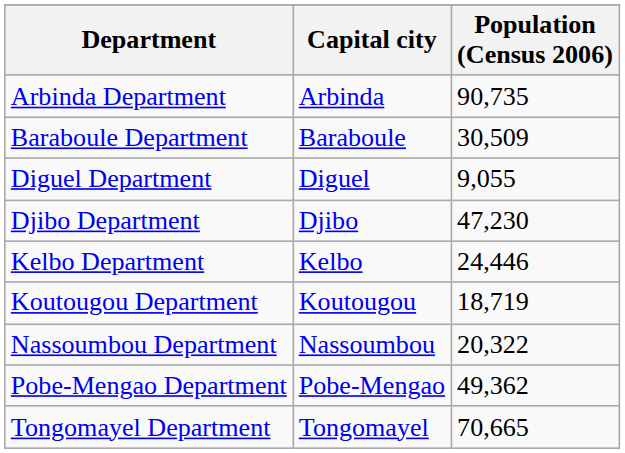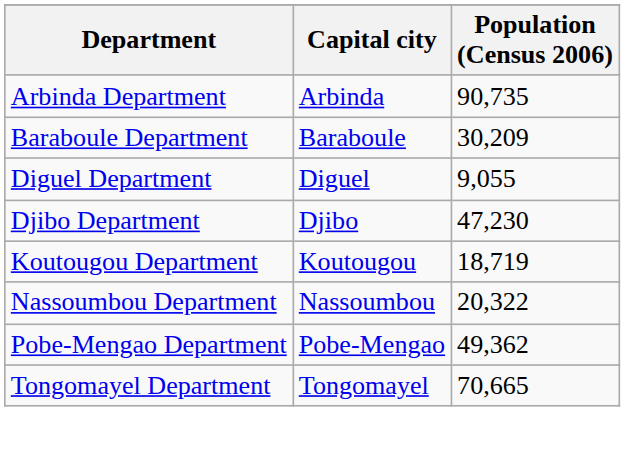Baraboule Department | Population (Census 2006): 30,509 -> 30,209
- row: Kelbo Department | Kelbo | 24,446
